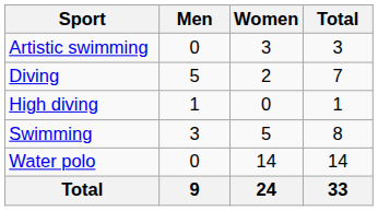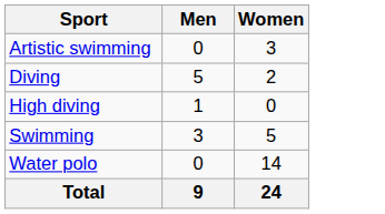- column: Total | 3 | 7 | 1 | 8 | 14 | 33
